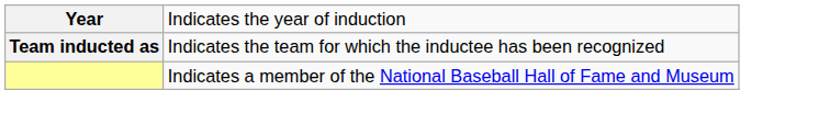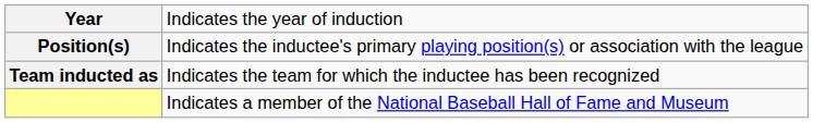+ row: Position(s) | Indicates the inductee's primary playing position(s) or association with the league
